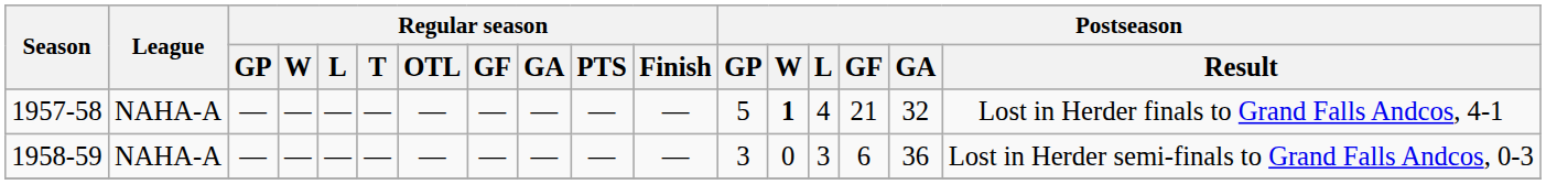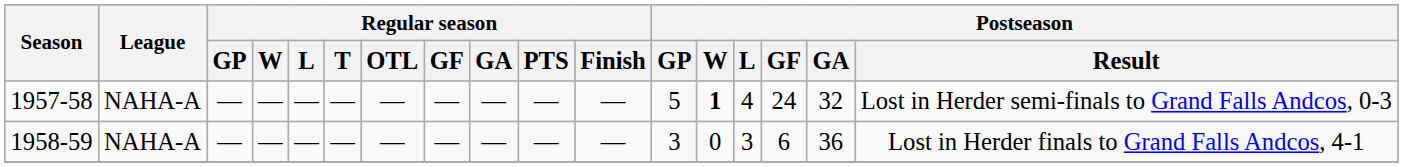1957-58 | Postseason / GF: 21 -> 24
1957-58 | Postseason / Result: Lost in Herder finals to Grand Falls Andcos, 4-1 -> Lost in Herder semi-finals to Grand Falls Andcos, 0-3
1958-59 | Postseason / Result: Lost in Herder semi-finals to Grand Falls Andcos, 0-3 -> Lost in Herder finals to Grand Falls Andcos, 4-1
